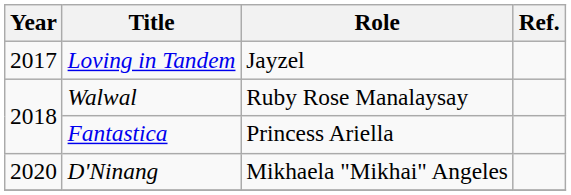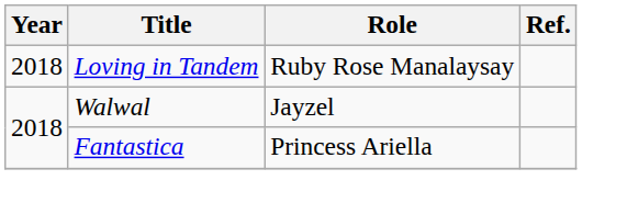Loving in Tandem | Year: 2017 -> 2018
Loving in Tandem | Role: Jayzel -> Ruby Rose Manalaysay
Walwal | Role: Ruby Rose Manalaysay -> Jayzel
- row: 2020 | D'Ninang | Mikhaela "Mikhai" Angeles
